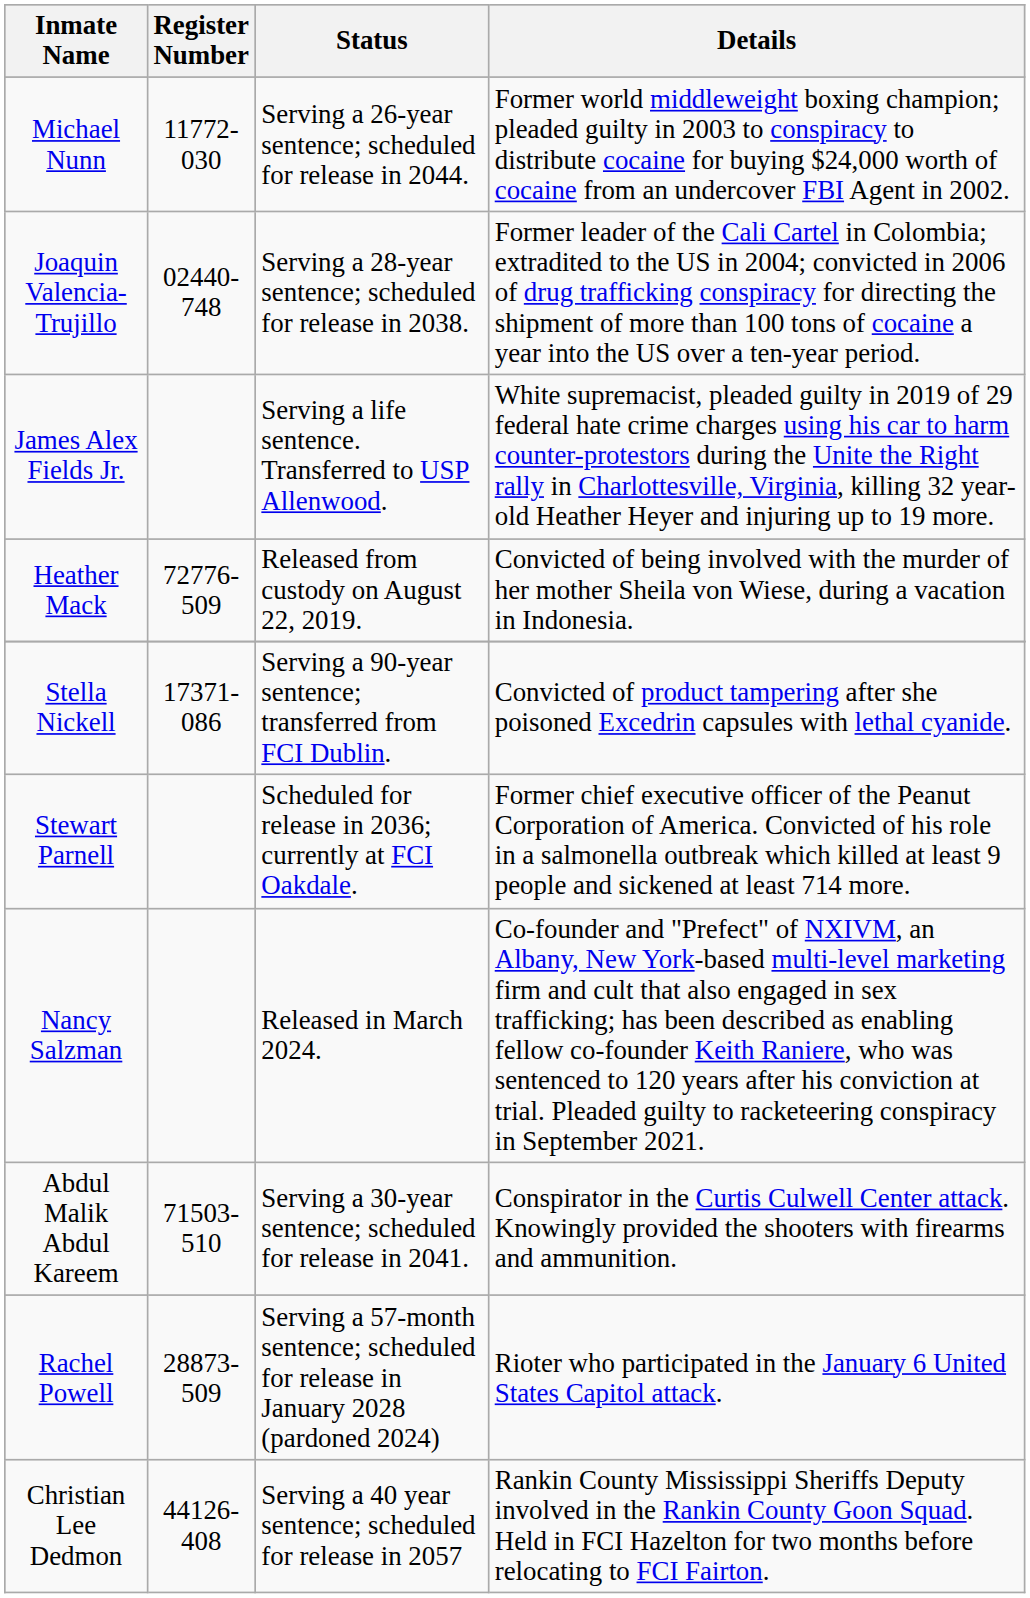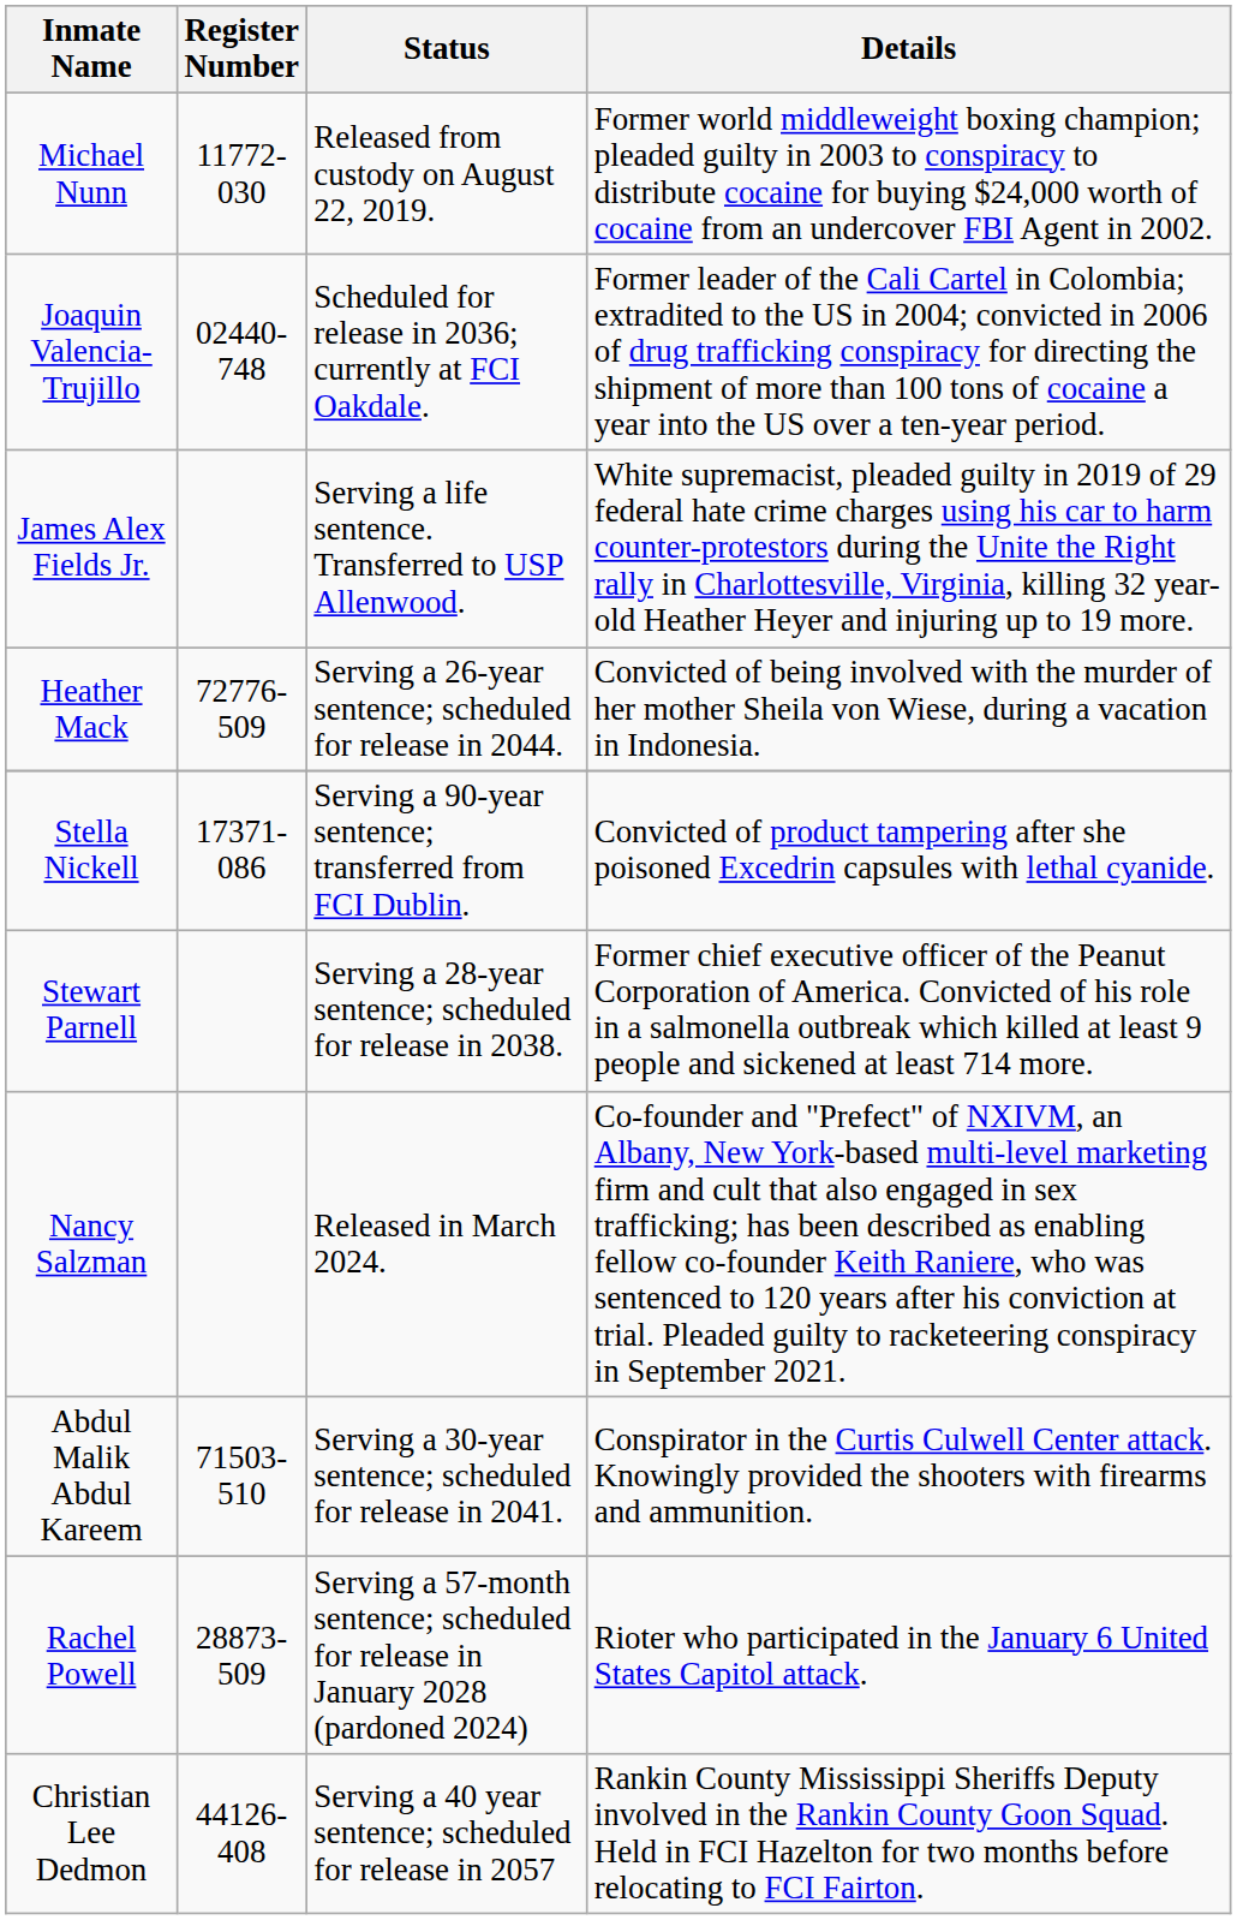Michael Nunn | Status: Serving a 26-year sentence; scheduled for release in 2044. -> Released from custody on August 22, 2019.
Joaquin Valencia-Trujillo | Status: Serving a 28-year sentence; scheduled for release in 2038. -> Scheduled for release in 2036; currently at FCI Oakdale.
Heather Mack | Status: Released from custody on August 22, 2019. -> Serving a 26-year sentence; scheduled for release in 2044.
Stewart Parnell | Status: Scheduled for release in 2036; currently at FCI Oakdale. -> Serving a 28-year sentence; scheduled for release in 2038.
